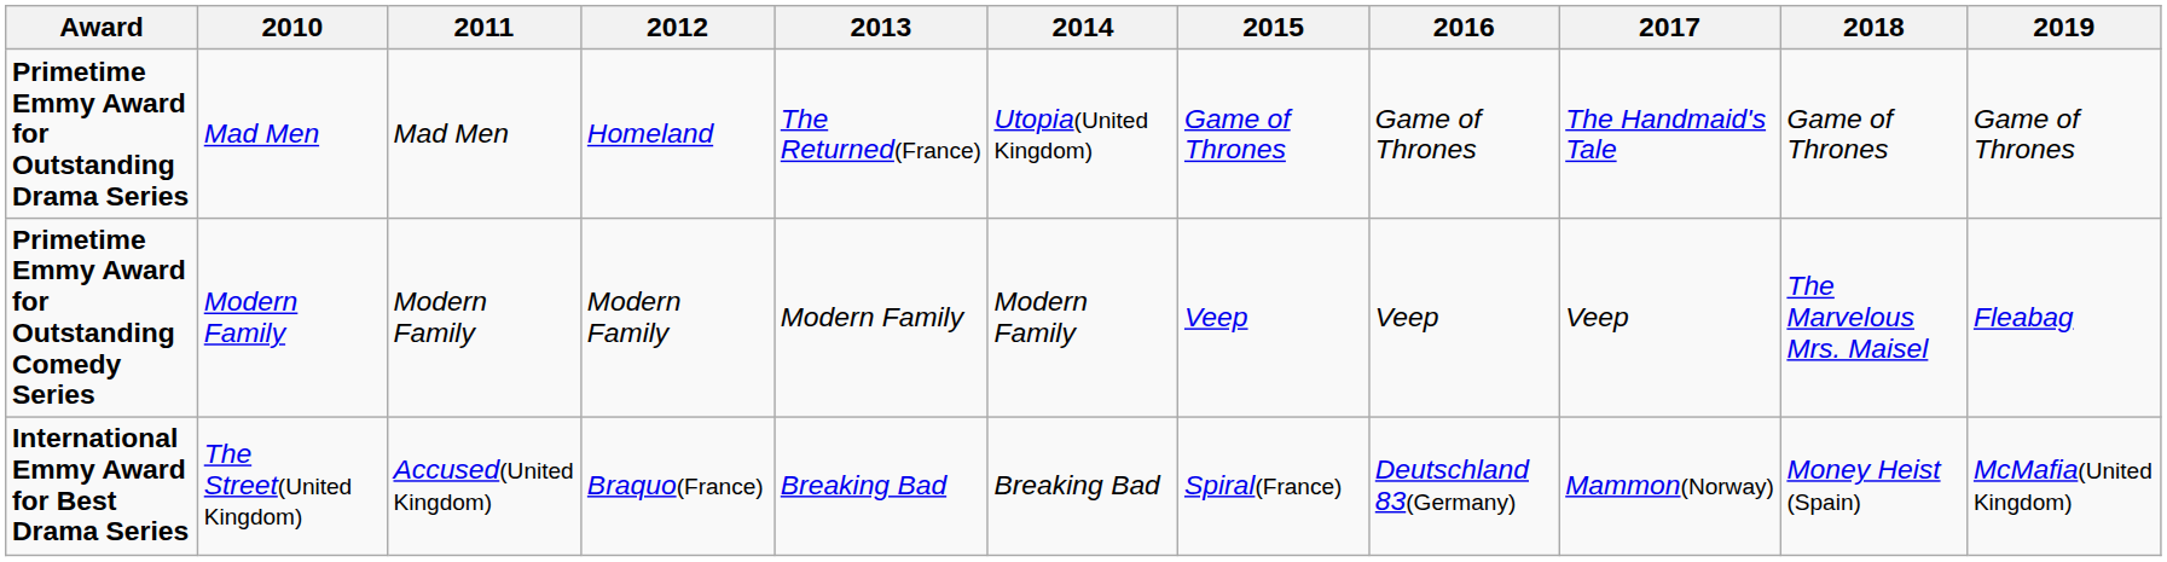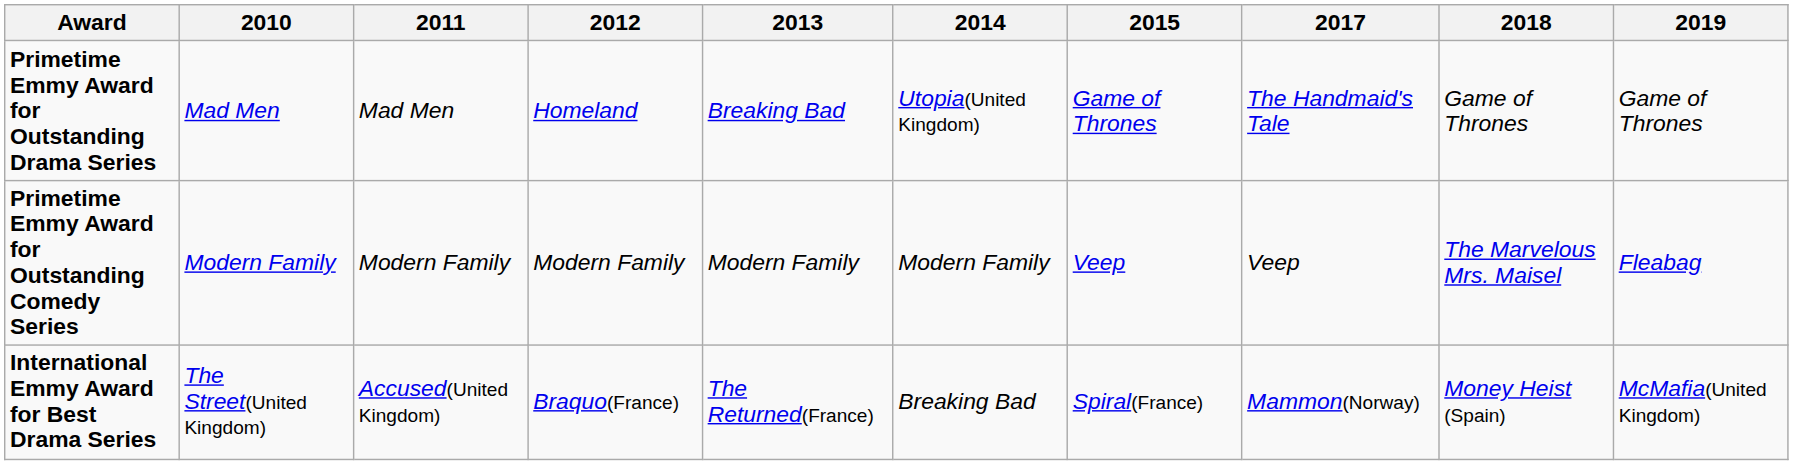- column: 2016 | Game of Thrones | Veep | Deutschland 83(Germany)
Primetime Emmy Award for Outstanding Drama Series | 2013: The Returned(France) -> Breaking Bad
International Emmy Award for Best Drama Series | 2013: Breaking Bad -> The Returned(France)
